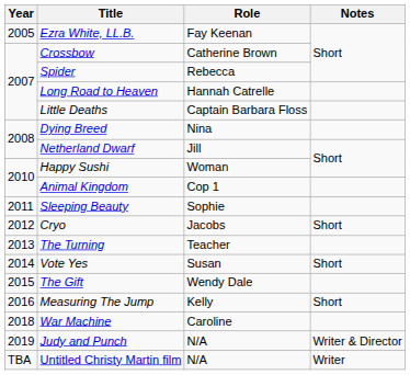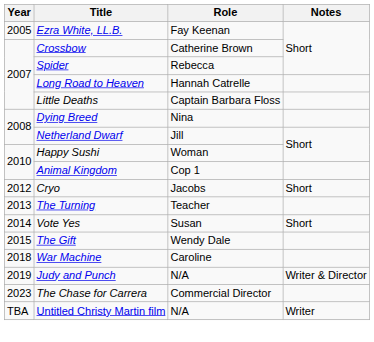- row: 2011 | Sleeping Beauty | Sophie
- row: 2016 | Measuring The Jump | Kelly | Short
+ row: 2023 | The Chase for Carrera | Commercial Director
